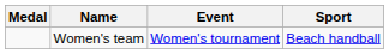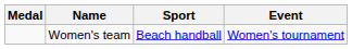columns swapped: Sport <-> Event
